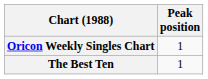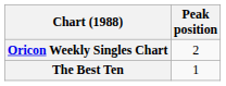Oricon Weekly Singles Chart | Peak position: 1 -> 2
